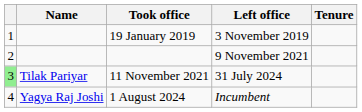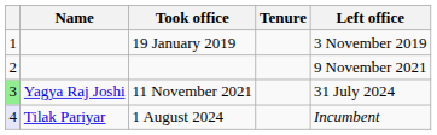columns swapped: Left office <-> Tenure
11 November 2021 | Name: Tilak Pariyar -> Yagya Raj Joshi
1 August 2024 | column 1: no background -> lavender background
1 August 2024 | Name: Yagya Raj Joshi -> Tilak Pariyar
